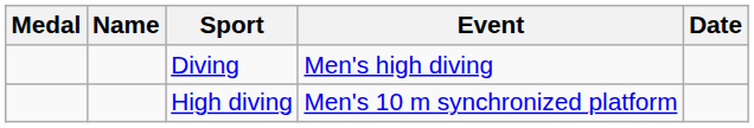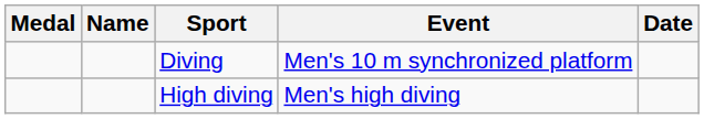Diving | Event: Men's high diving -> Men's 10 m synchronized platform
High diving | Event: Men's 10 m synchronized platform -> Men's high diving
